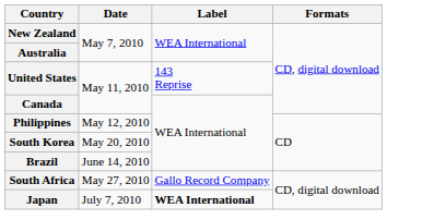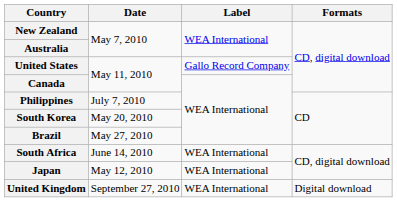United States | Label: 143 Reprise -> Gallo Record Company
Philippines | Date: May 12, 2010 -> July 7, 2010
Brazil | Date: June 14, 2010 -> May 27, 2010
South Africa | Date: May 27, 2010 -> June 14, 2010
South Africa | Label: Gallo Record Company -> WEA International
Japan | Date: July 7, 2010 -> May 12, 2010
Japan | Label: bold -> normal
+ row: United Kingdom | September 27, 2010 | WEA International | Digital download
